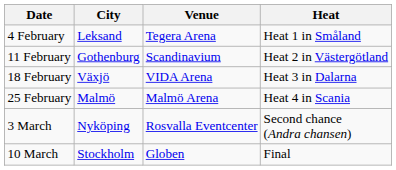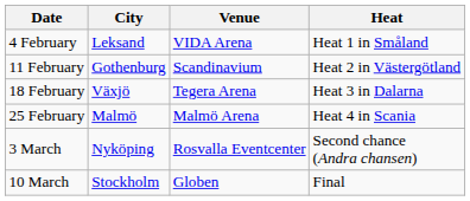4 February | Venue: Tegera Arena -> VIDA Arena
18 February | Venue: VIDA Arena -> Tegera Arena
